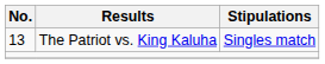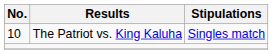The Patriot vs. King Kaluha | No.: 13 -> 10
